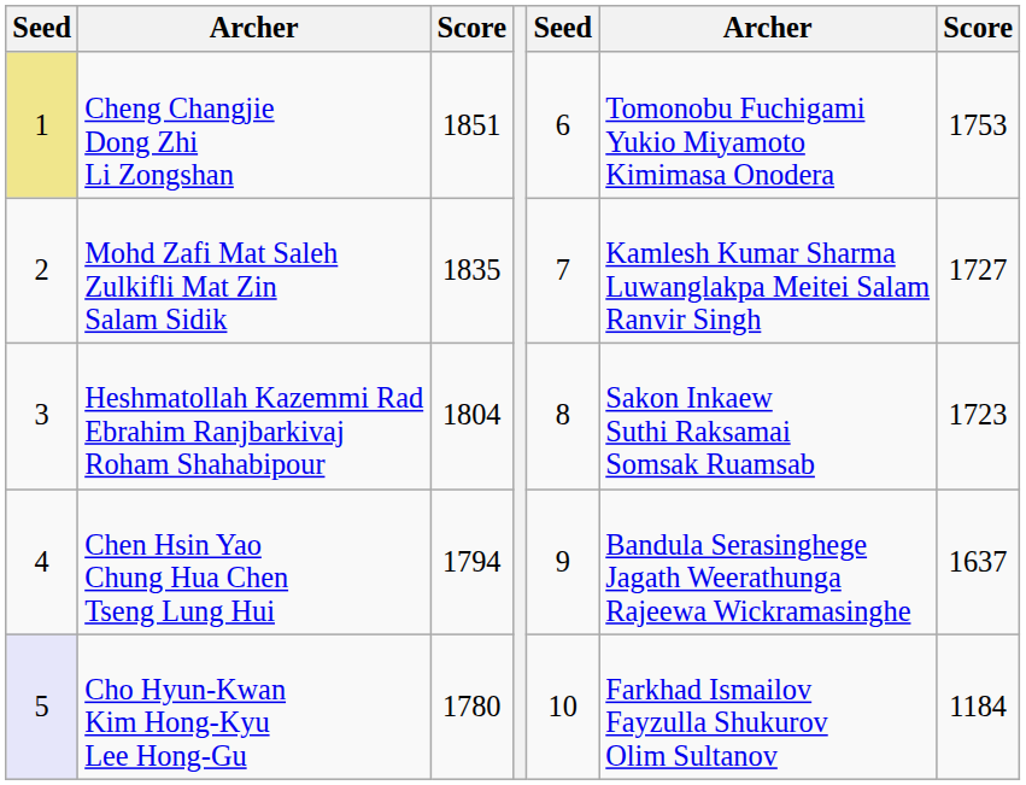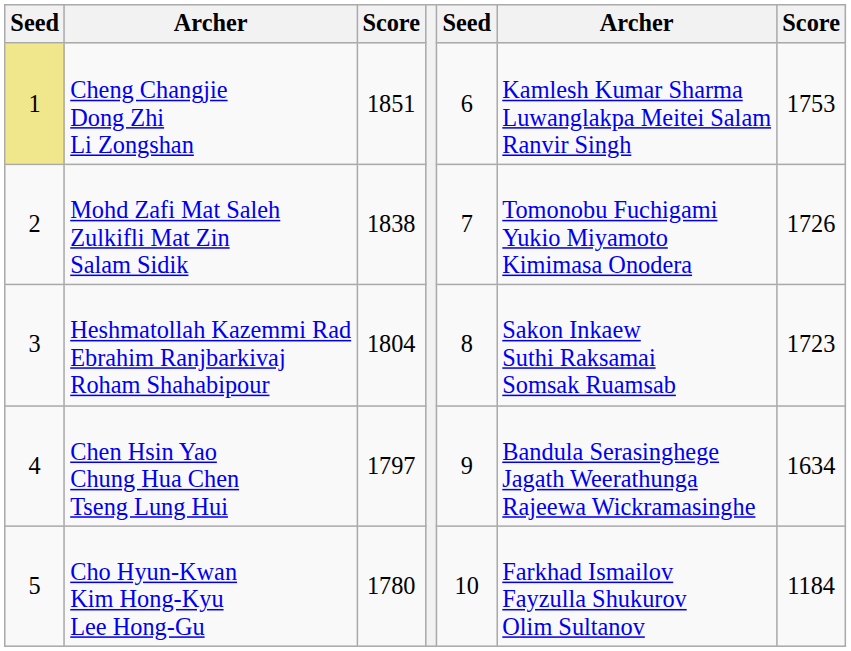Cheng Changjie Dong Zhi Li Zongshan | column 6: Tomonobu Fuchigami Yukio Miyamoto Kimimasa Onodera -> Kamlesh Kumar Sharma Luwanglakpa Meitei Salam Ranvir Singh
Mohd Zafi Mat Saleh Zulkifli Mat Zin Salam Sidik | column 3: 1835 -> 1838
Mohd Zafi Mat Saleh Zulkifli Mat Zin Salam Sidik | column 6: Kamlesh Kumar Sharma Luwanglakpa Meitei Salam Ranvir Singh -> Tomonobu Fuchigami Yukio Miyamoto Kimimasa Onodera
Mohd Zafi Mat Saleh Zulkifli Mat Zin Salam Sidik | column 7: 1727 -> 1726
Chen Hsin Yao Chung Hua Chen Tseng Lung Hui | column 3: 1794 -> 1797
Chen Hsin Yao Chung Hua Chen Tseng Lung Hui | column 7: 1637 -> 1634
Cho Hyun-Kwan Kim Hong-Kyu Lee Hong-Gu | column 1: lavender background -> no background
